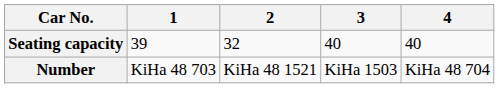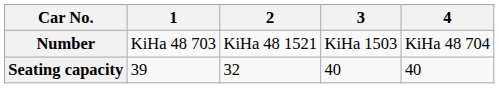rows swapped: Number <-> Seating capacity
